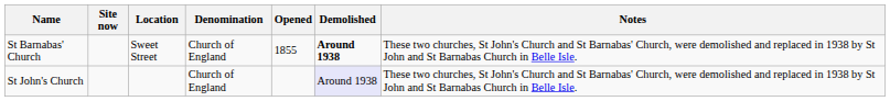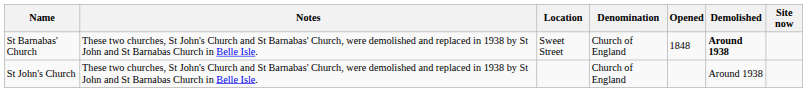columns swapped: Site now <-> Notes
St Barnabas' Church | Opened: 1855 -> 1848
St John's Church | Demolished: lavender background -> no background
